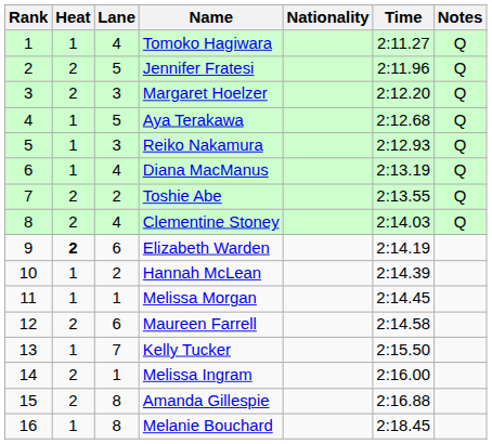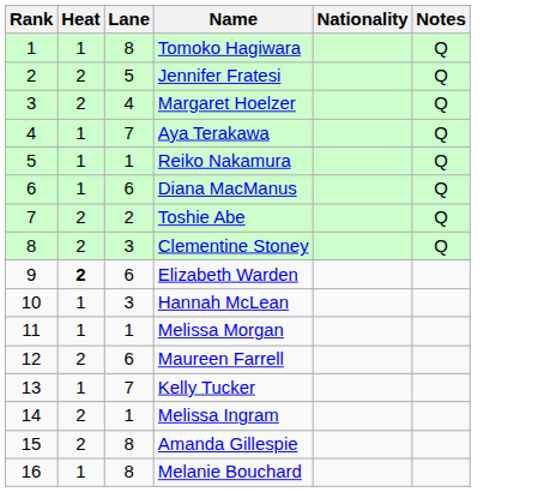- column: Time | 2:11.27 | 2:11.96 | 2:12.20 | 2:12.68 | 2:12.93 | 2:13.19 | 2:13.55 | 2:14.03 | 2:14.19 | 2:14.39 | 2:14.45 | 2:14.58 | 2:15.50 | 2:16.00 | 2:16.88 | 2:18.45
Tomoko Hagiwara | Lane: 4 -> 8
Margaret Hoelzer | Lane: 3 -> 4
Aya Terakawa | Lane: 5 -> 7
Reiko Nakamura | Lane: 3 -> 1
Diana MacManus | Lane: 4 -> 6
Clementine Stoney | Lane: 4 -> 3
Hannah McLean | Lane: 2 -> 3
